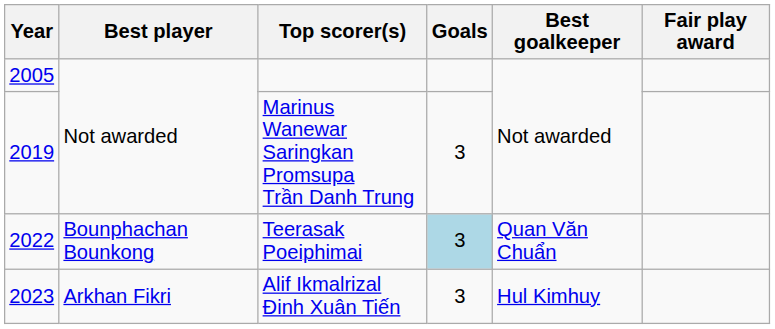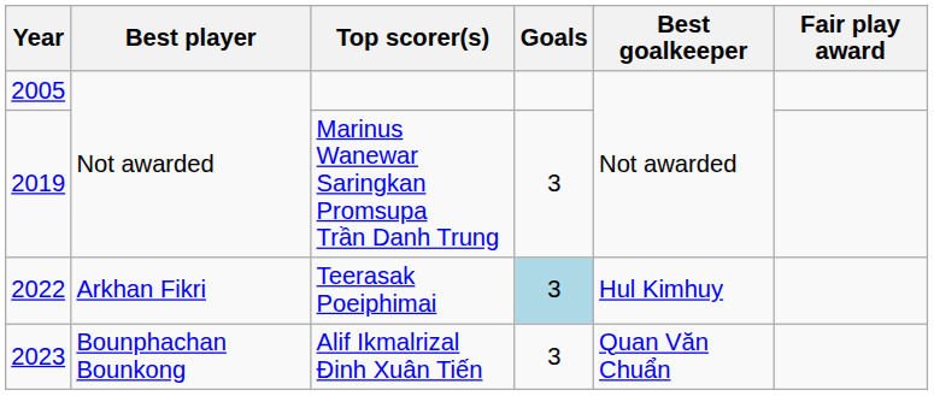Teerasak Poeiphimai | Best player: Bounphachan Bounkong -> Arkhan Fikri
Teerasak Poeiphimai | Best goalkeeper: Quan Văn Chuẩn -> Hul Kimhuy
Alif Ikmalrizal Đinh Xuân Tiến | Best player: Arkhan Fikri -> Bounphachan Bounkong
Alif Ikmalrizal Đinh Xuân Tiến | Best goalkeeper: Hul Kimhuy -> Quan Văn Chuẩn
